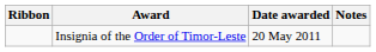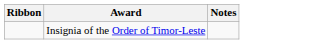- column: Date awarded | 20 May 2011
